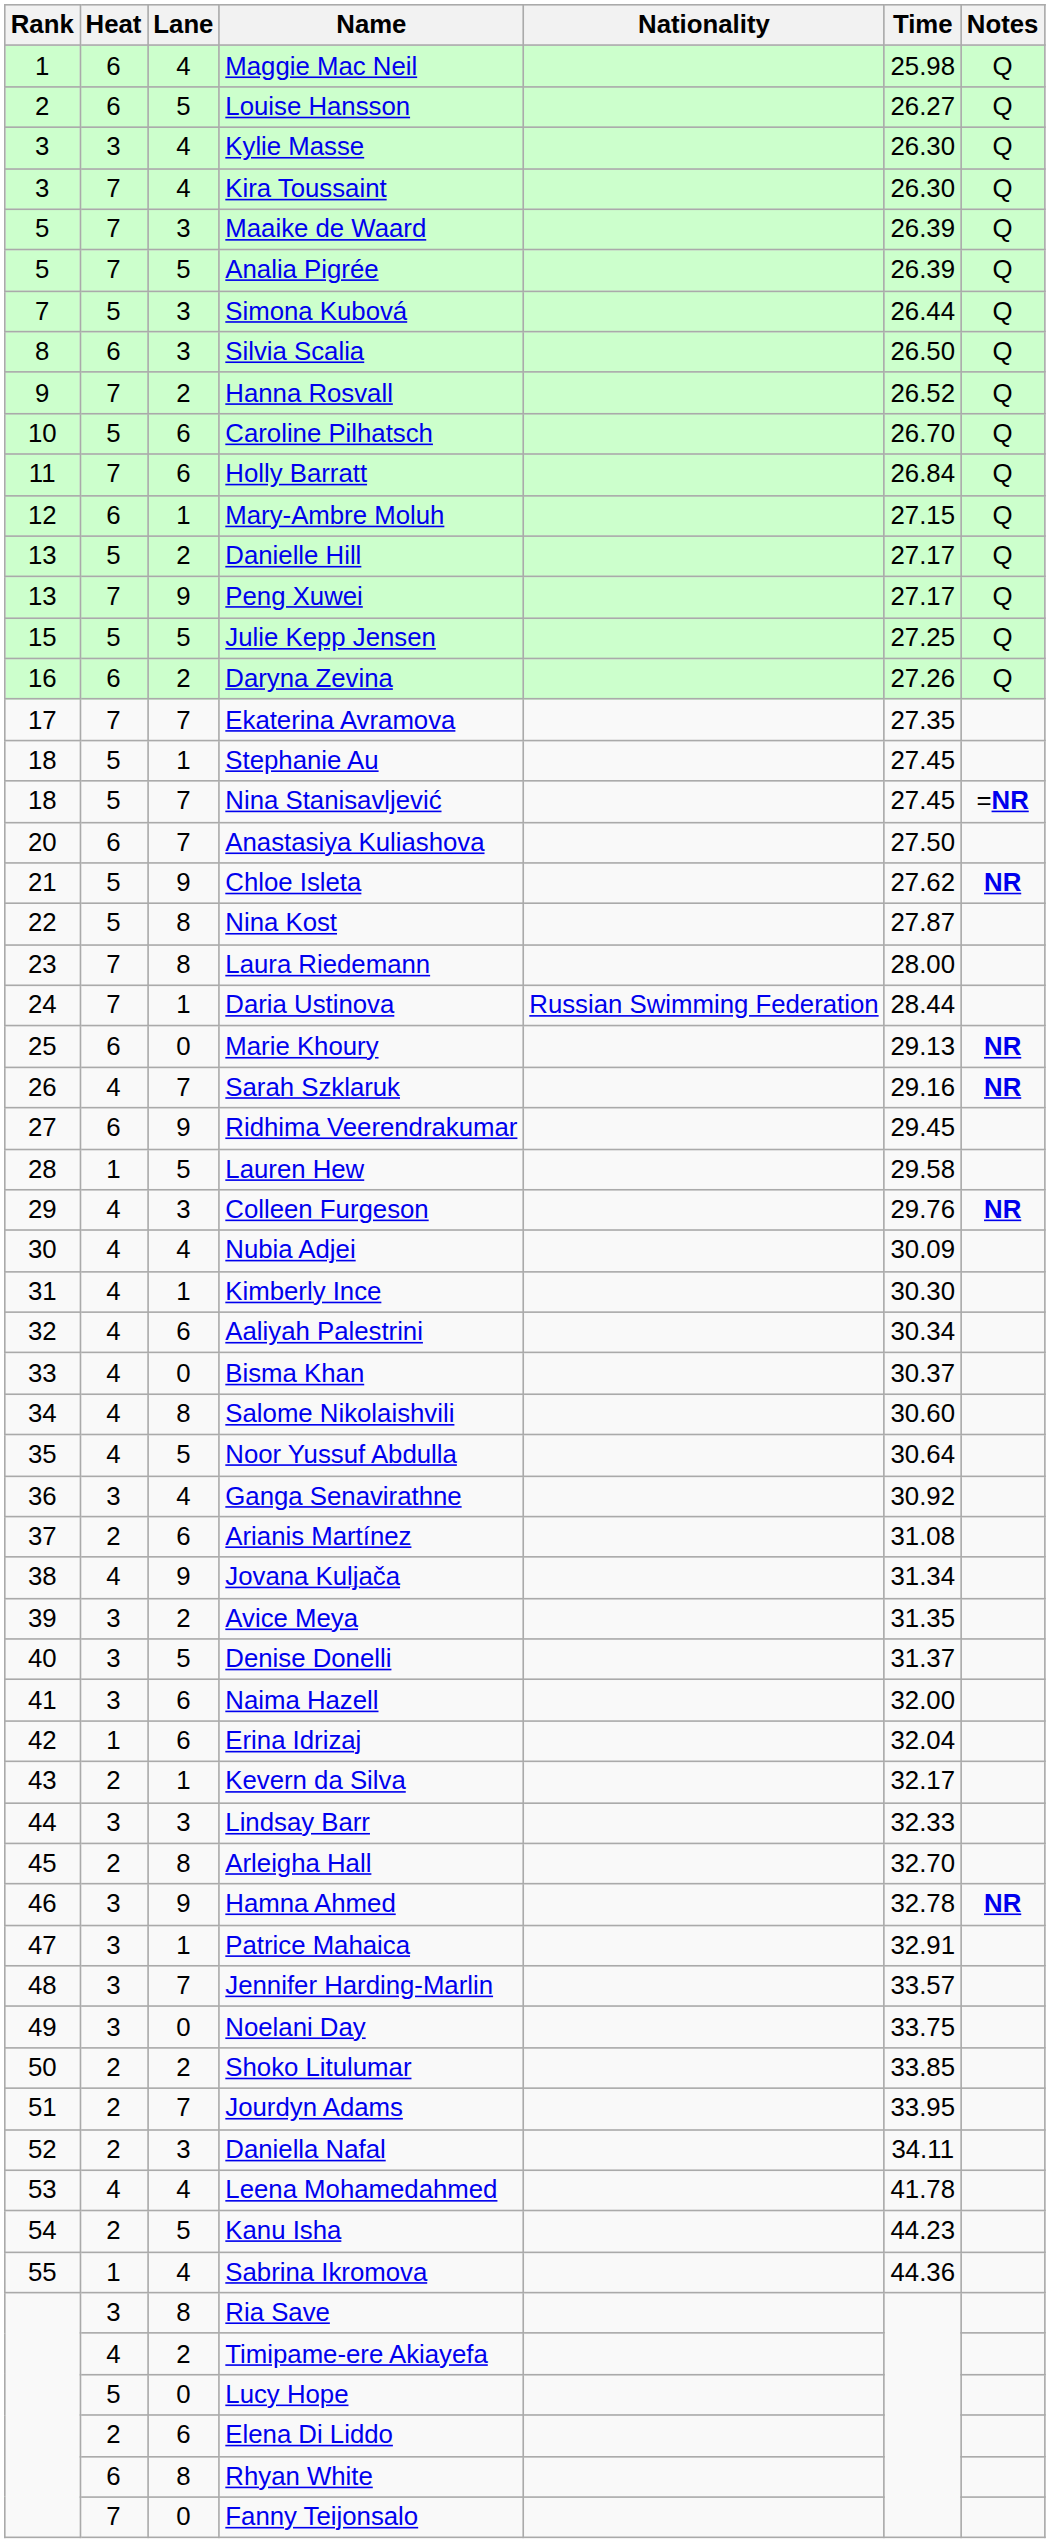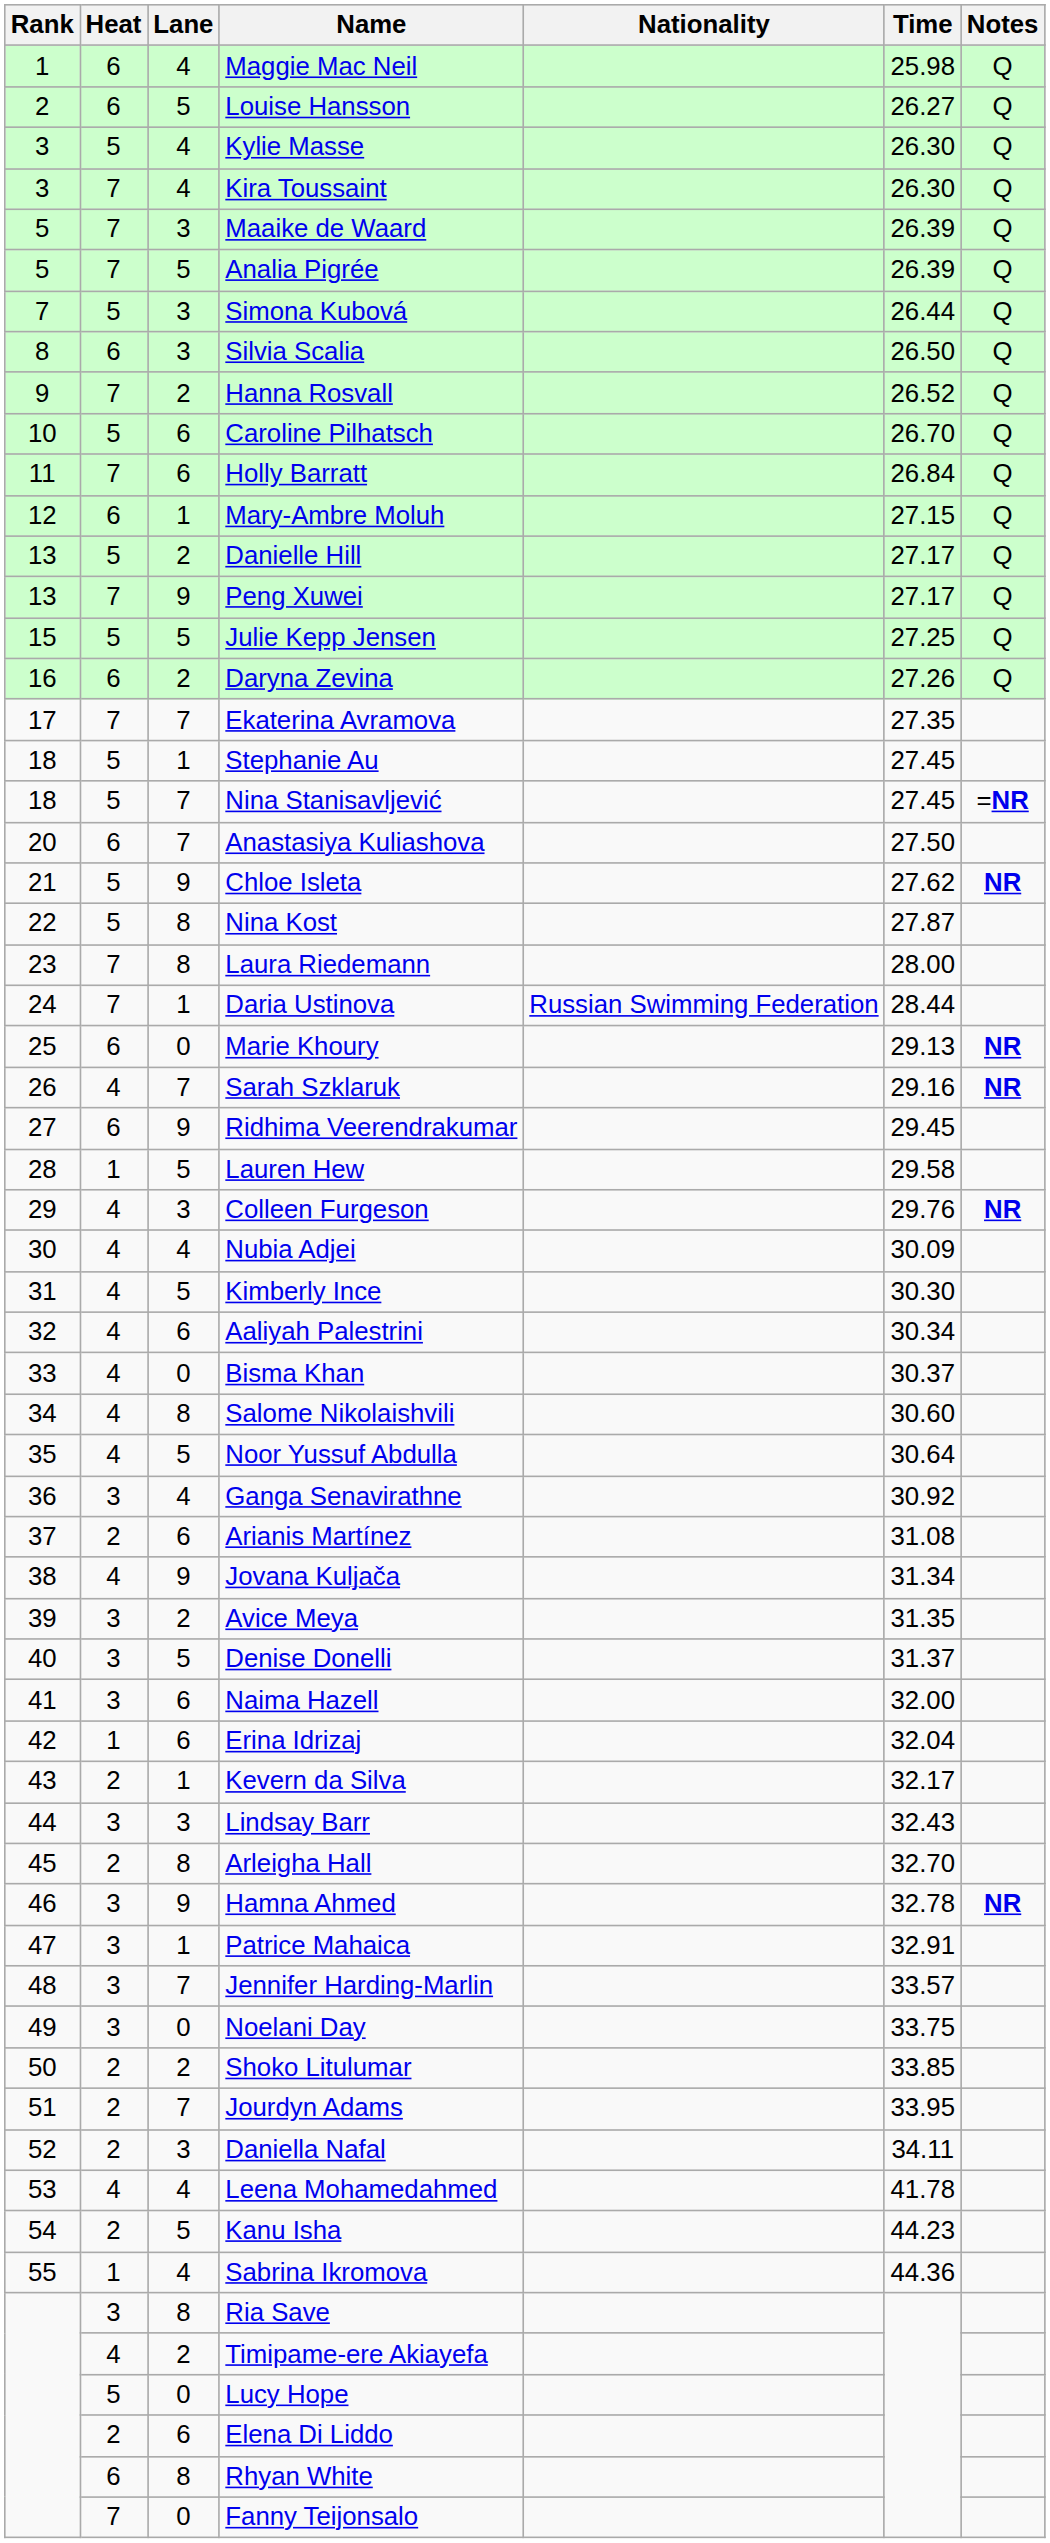Kylie Masse | Heat: 3 -> 5
Kimberly Ince | Lane: 1 -> 5
Lindsay Barr | Time: 32.33 -> 32.43
